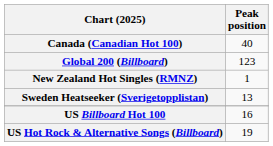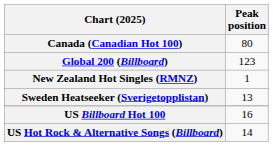Canada (Canadian Hot 100) | Peak position: 40 -> 80
US Hot Rock & Alternative Songs (Billboard) | Peak position: 19 -> 14
